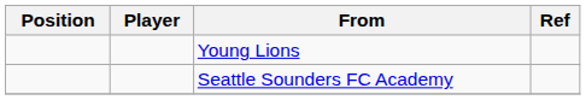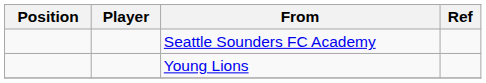rows swapped: Seattle Sounders FC Academy <-> Young Lions
